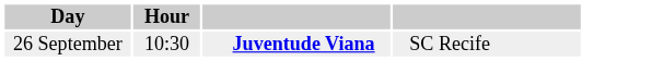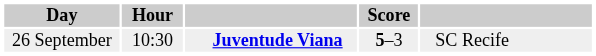+ column: Score | 5–3
